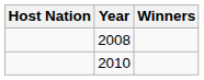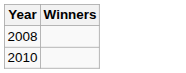- column: Host Nation
